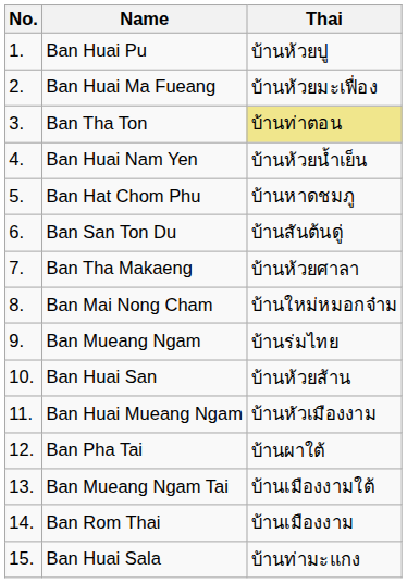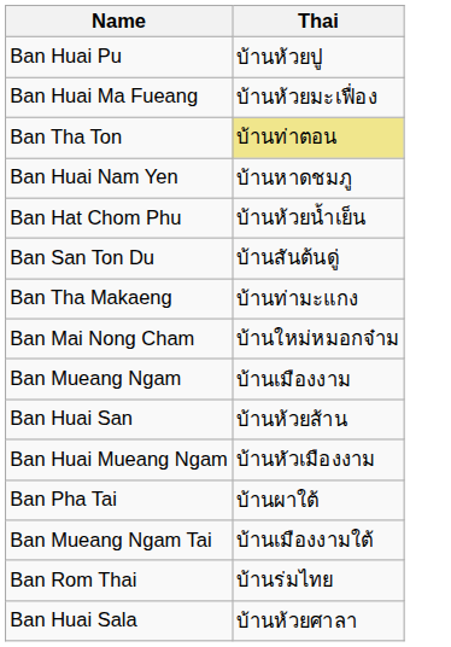- column: No. | 1. | 2. | 3. | 4. | 5. | 6. | 7. | 8. | 9. | 10. | 11. | 12. | 13. | 14. | 15.
Ban Huai Nam Yen | Thai: บ้านห้วยน้ำเย็น -> บ้านหาดชมภู
Ban Hat Chom Phu | Thai: บ้านหาดชมภู -> บ้านห้วยน้ำเย็น
Ban Tha Makaeng | Thai: บ้านห้วยศาลา -> บ้านท่ามะแกง
Ban Mueang Ngam | Thai: บ้านร่มไทย -> บ้านเมืองงาม
Ban Rom Thai | Thai: บ้านเมืองงาม -> บ้านร่มไทย
Ban Huai Sala | Thai: บ้านท่ามะแกง -> บ้านห้วยศาลา
